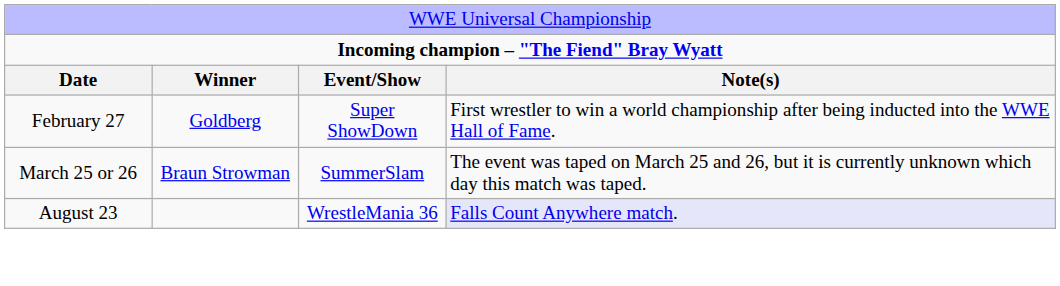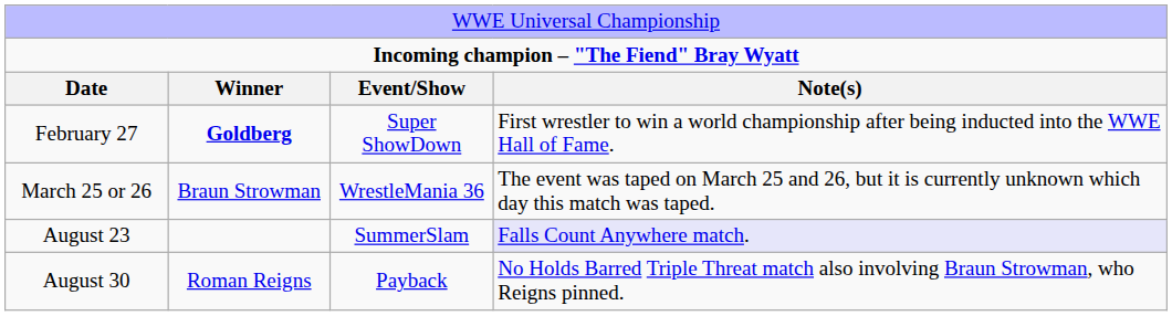February 27 | column 2: normal -> bold
March 25 or 26 | column 3: SummerSlam -> WrestleMania 36
August 23 | column 3: WrestleMania 36 -> SummerSlam
+ row: August 30 | Roman Reigns | Payback | No Holds Barred Triple Threat match also involving Braun Strowman, who Reigns pinned.
